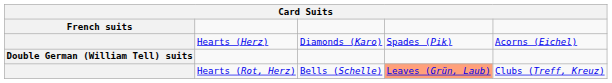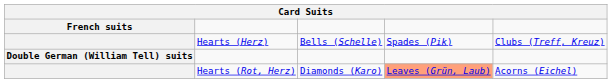Hearts (Herz) | column 3: Diamonds (Karo) -> Bells (Schelle)
Hearts (Herz) | column 5: Acorns (Eichel) -> Clubs (Treff, Kreuz)
Hearts (Rot, Herz) | column 3: Bells (Schelle) -> Diamonds (Karo)
Hearts (Rot, Herz) | column 5: Clubs (Treff, Kreuz) -> Acorns (Eichel)
